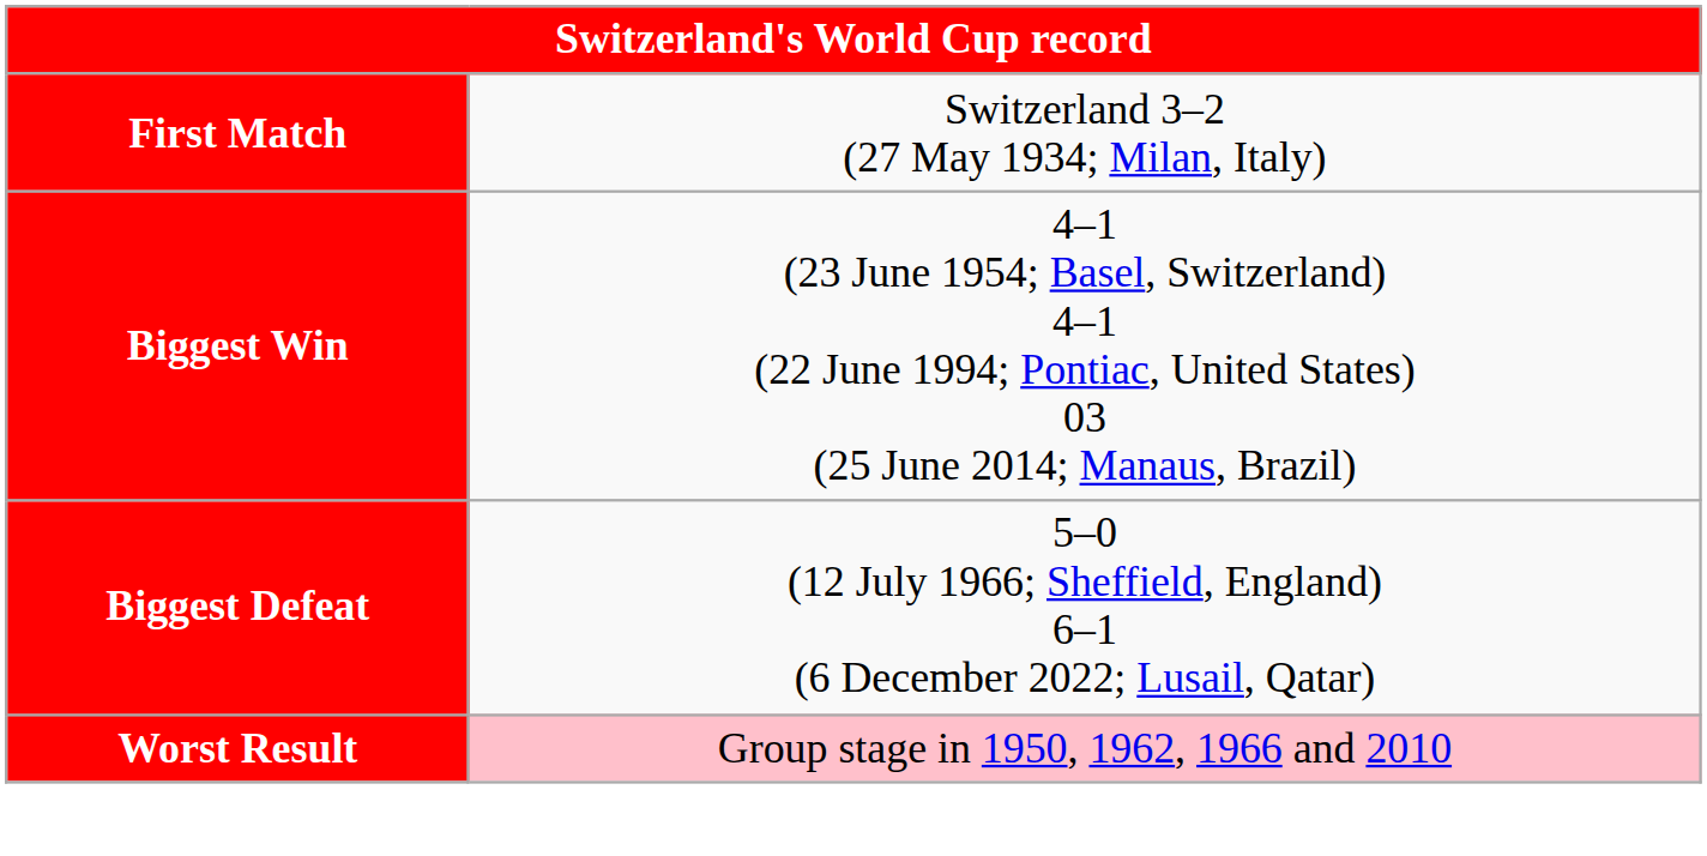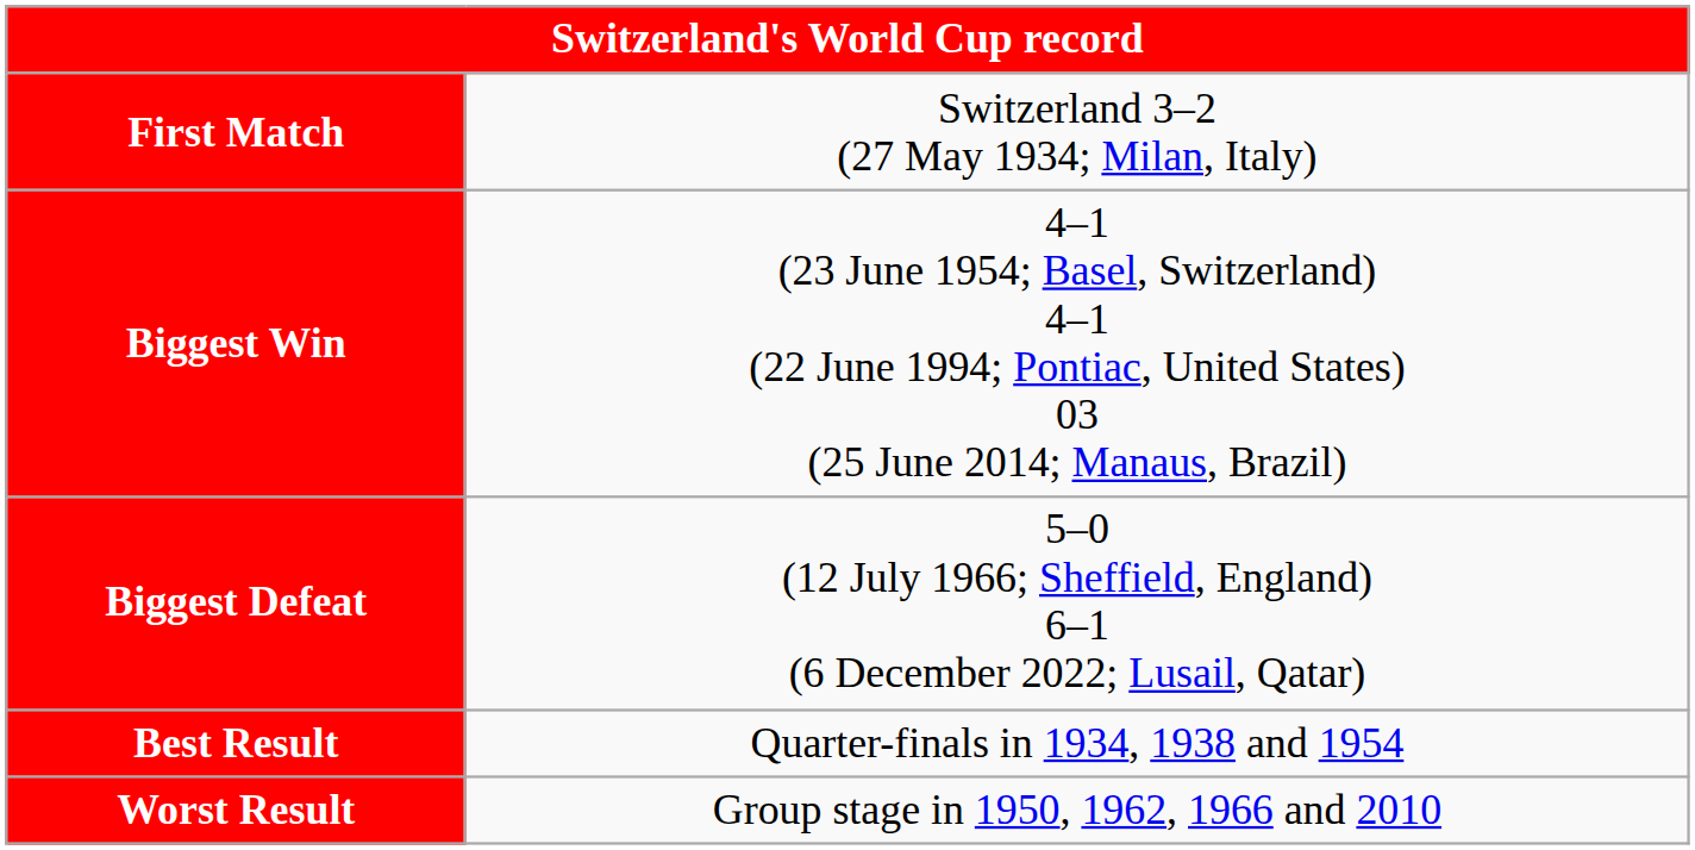+ row: Best Result | Quarter-finals in 1934, 1938 and 1954
Worst Result | column 2: pink background -> no background
